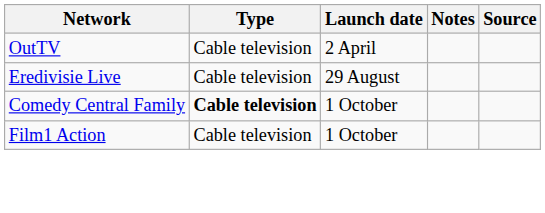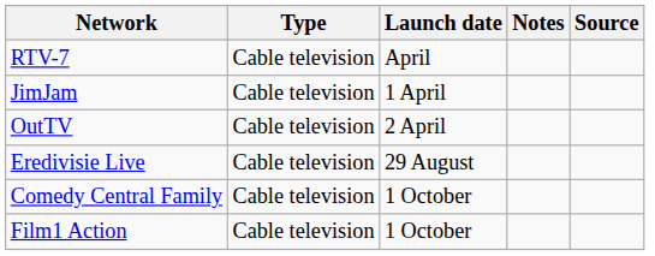+ row: RTV-7 | Cable television | April
+ row: JimJam | Cable television | 1 April
Comedy Central Family | Type: bold -> normal
